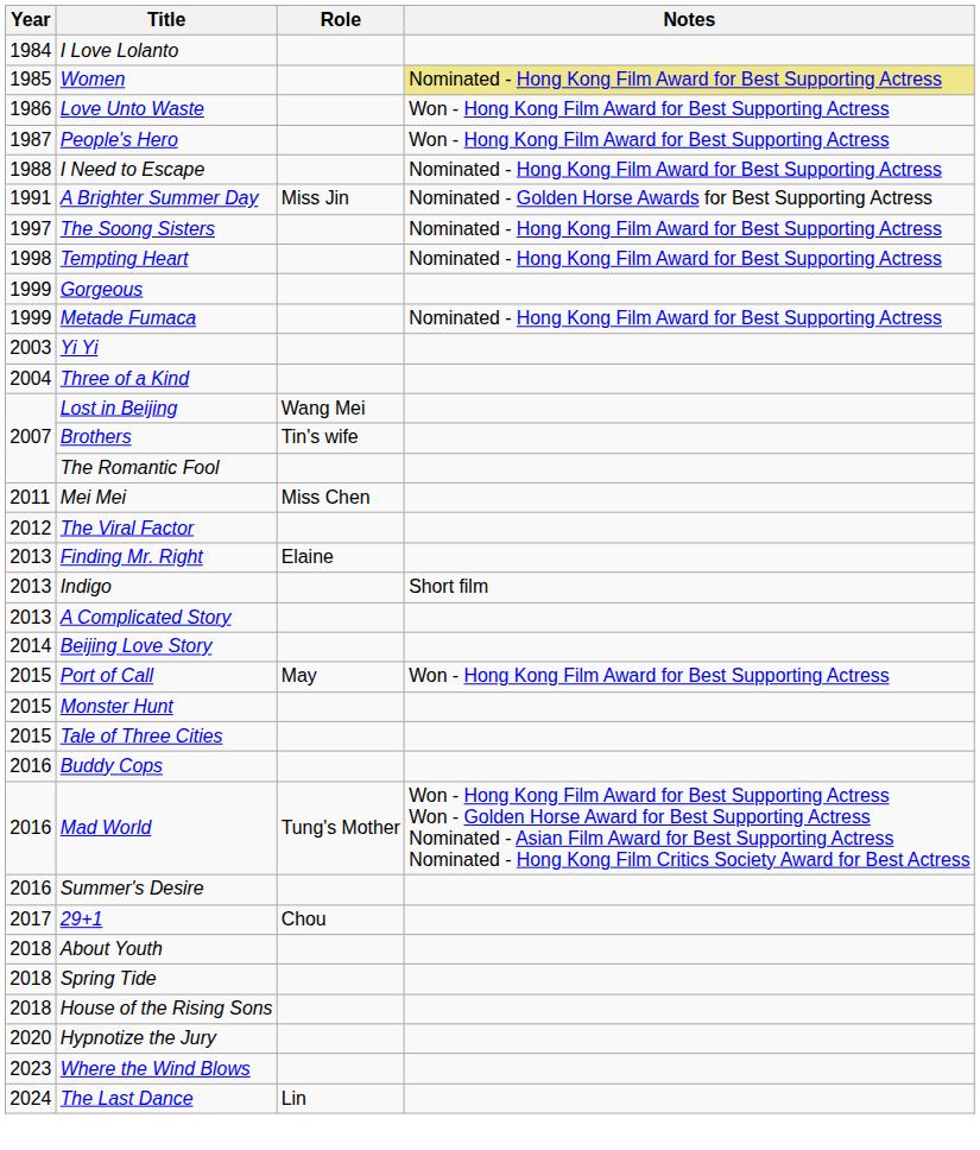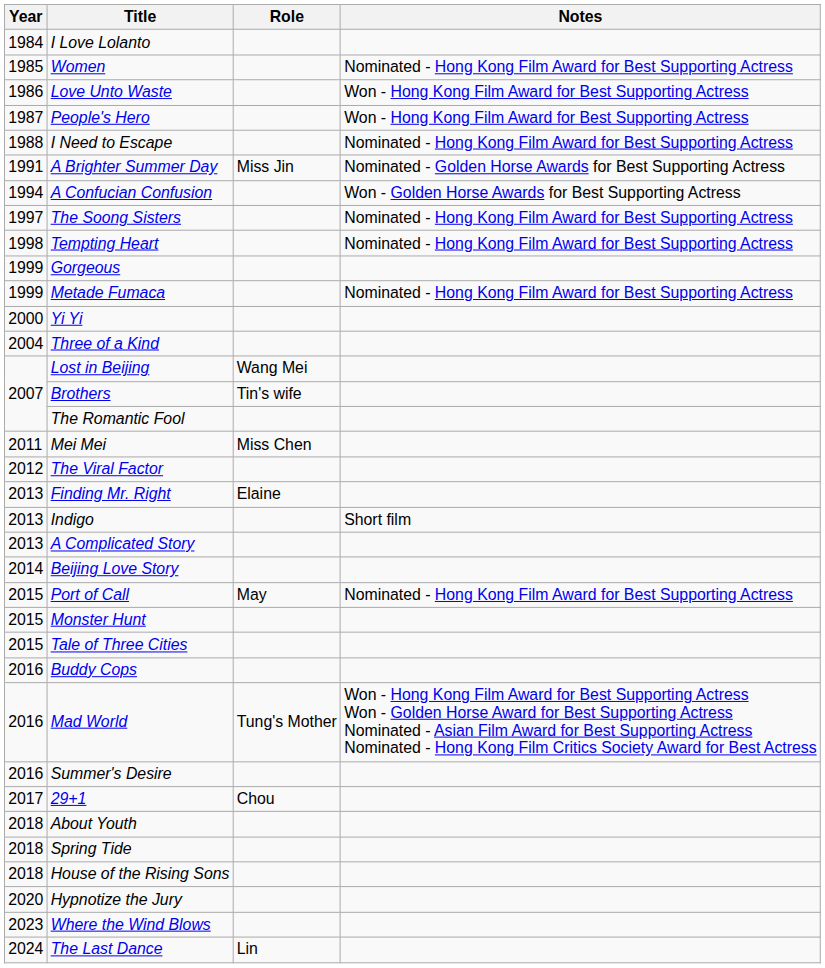Women | Notes: khaki background -> no background
+ row: 1994 | A Confucian Confusion | Won - Golden Horse Awards for Best Supporting Actress
Yi Yi | Year: 2003 -> 2000
Port of Call | Notes: Won - Hong Kong Film Award for Best Supporting Actress -> Nominated - Hong Kong Film Award for Best Supporting Actress
